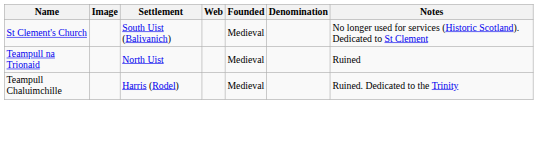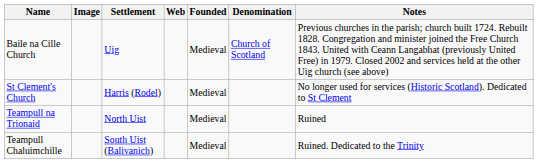+ row: Baile na Cille Church | Uig | Medieval | Church of Scotland | Previous churches in the parish; church built 1724. Rebuilt 1828. Congregation and minister joined the Free Church 1843. United with Ceann Langabhat (previously United Free) in 1979. Closed 2002 and services held at the other Uig church (see above)
St Clement's Church | Settlement: South Uist (Balivanich) -> Harris (Rodel)
Teampull Chaluimchille | Settlement: Harris (Rodel) -> South Uist (Balivanich)
